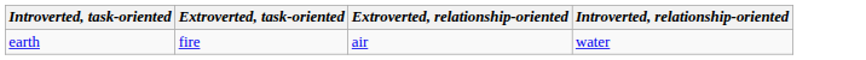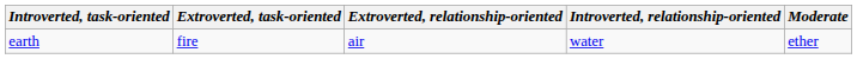+ column: Moderate | ether
